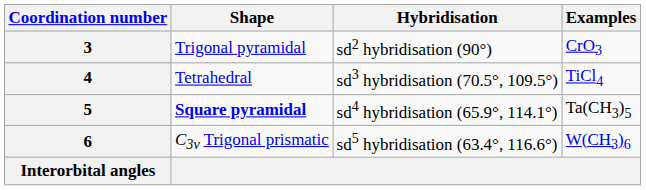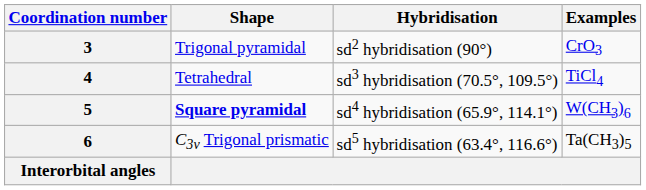5 | Examples: Ta(CH3)5 -> W(CH3)6
6 | Examples: W(CH3)6 -> Ta(CH3)5
